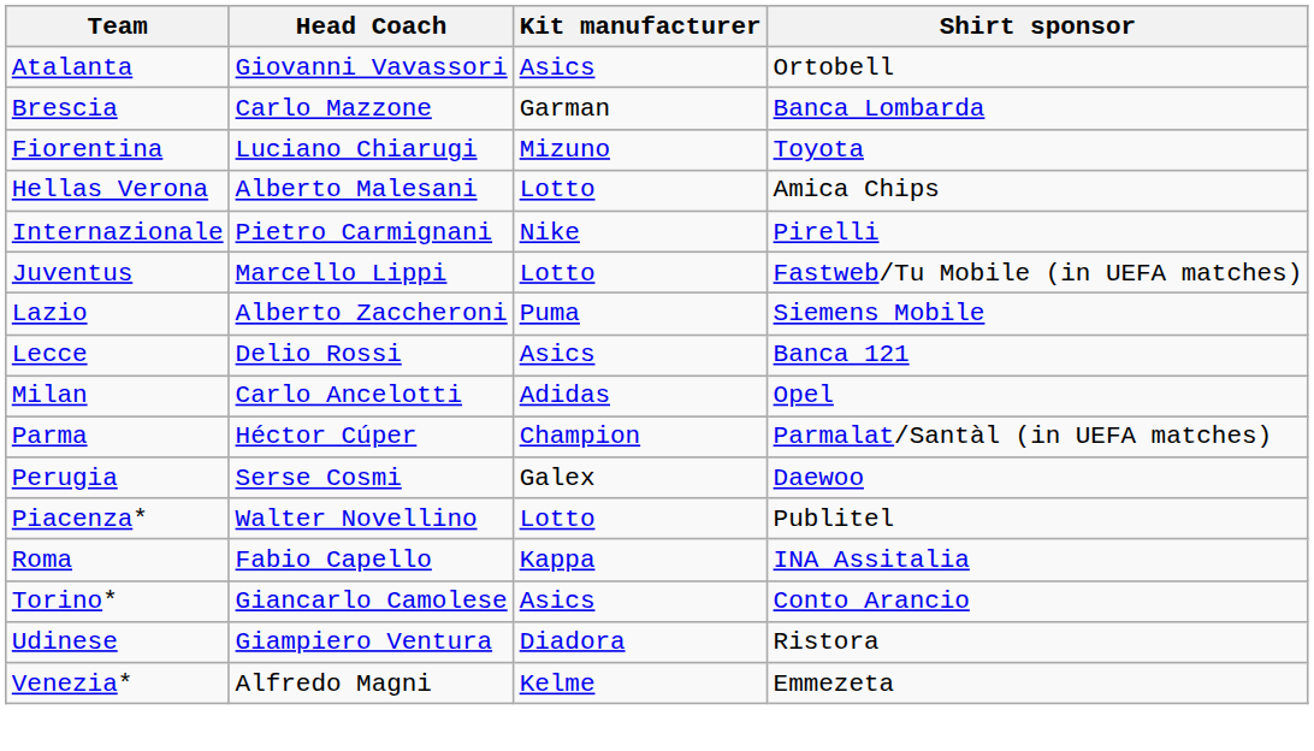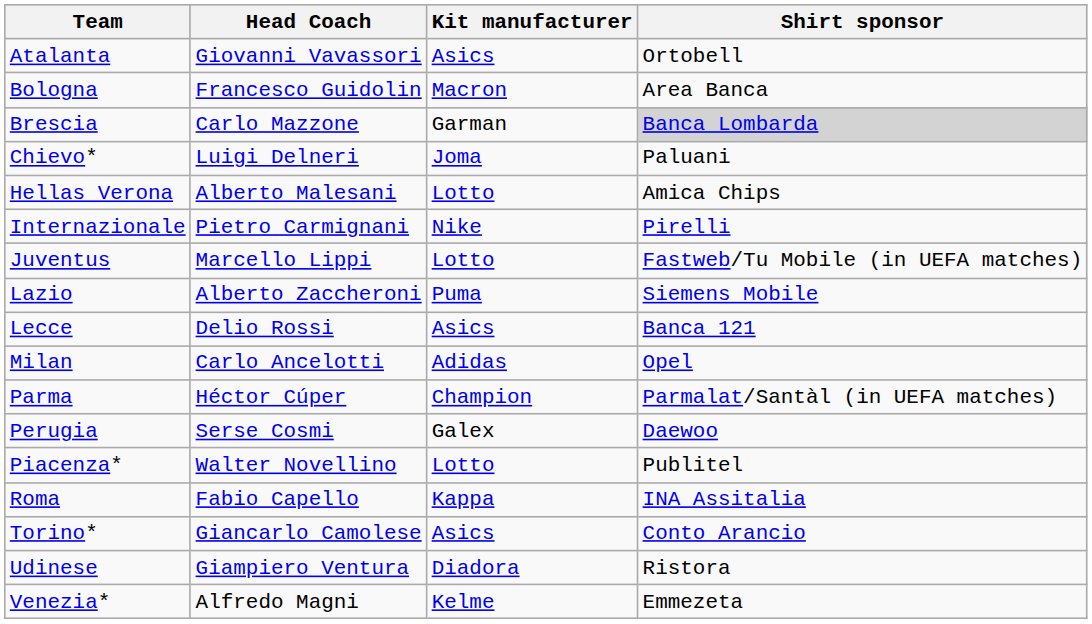+ row: Bologna | Francesco Guidolin | Macron | Area Banca
Brescia | Shirt sponsor: no background -> lightgrey background
+ row: Chievo* | Luigi Delneri | Joma | Paluani
- row: Fiorentina | Luciano Chiarugi | Mizuno | Toyota
